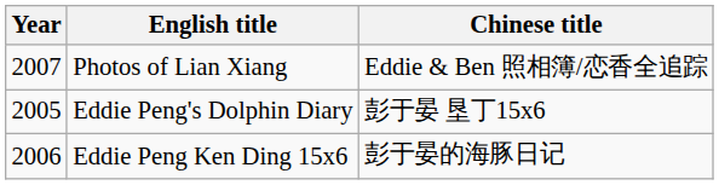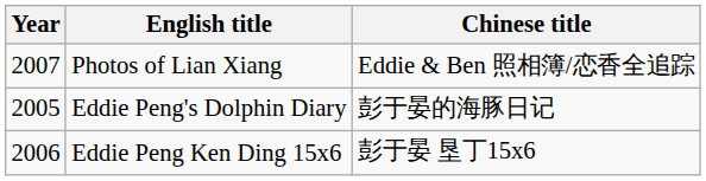Eddie Peng's Dolphin Diary | Chinese title: 彭于晏 垦丁15x6 -> 彭于晏的海豚日记
Eddie Peng Ken Ding 15x6 | Chinese title: 彭于晏的海豚日记 -> 彭于晏 垦丁15x6
